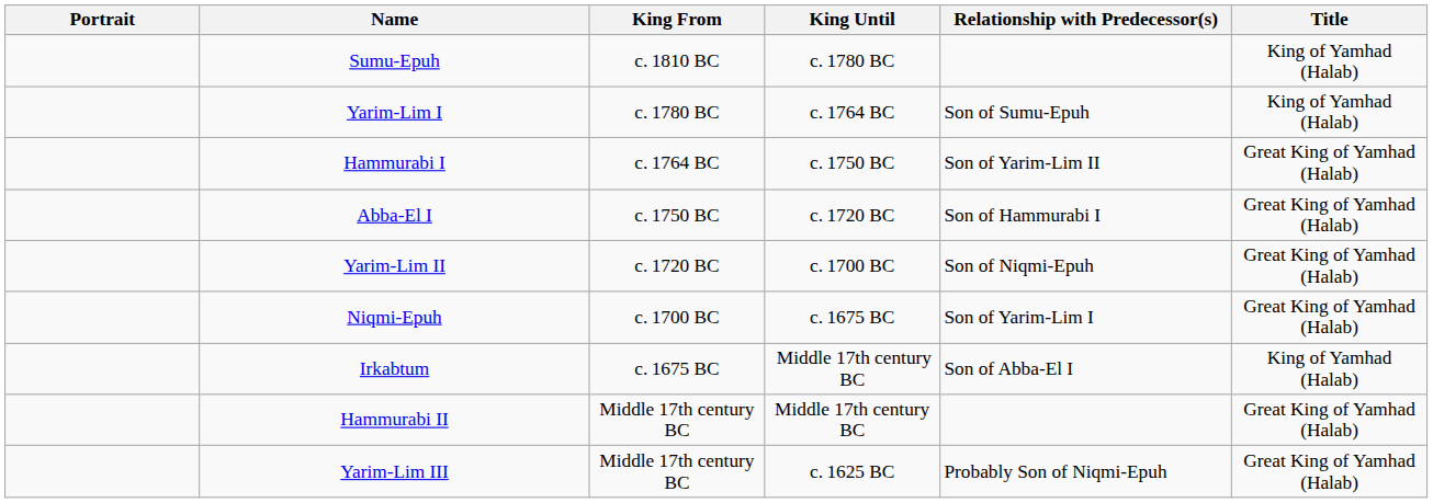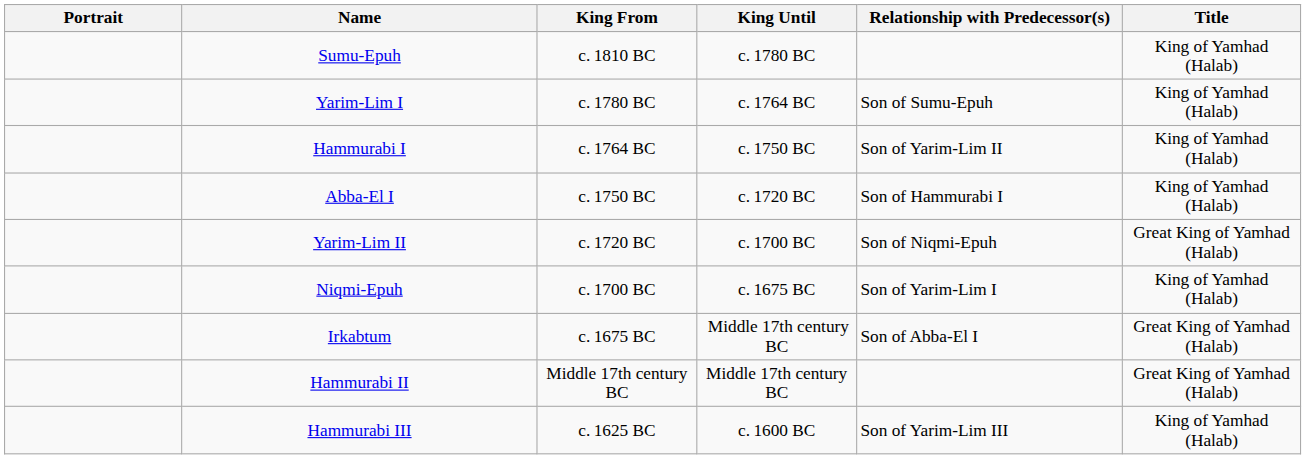Hammurabi I | Title: Great King of Yamhad (Halab) -> King of Yamhad (Halab)
Abba-El I | Title: Great King of Yamhad (Halab) -> King of Yamhad (Halab)
Niqmi-Epuh | Title: Great King of Yamhad (Halab) -> King of Yamhad (Halab)
Irkabtum | Title: King of Yamhad (Halab) -> Great King of Yamhad (Halab)
- row: Yarim-Lim III | Middle 17th century BC | c. 1625 BC | Probably Son of Niqmi-Epuh | Great King of Yamhad (Halab)
+ row: Hammurabi III | c. 1625 BC | c. 1600 BC | Son of Yarim-Lim III | King of Yamhad (Halab)
